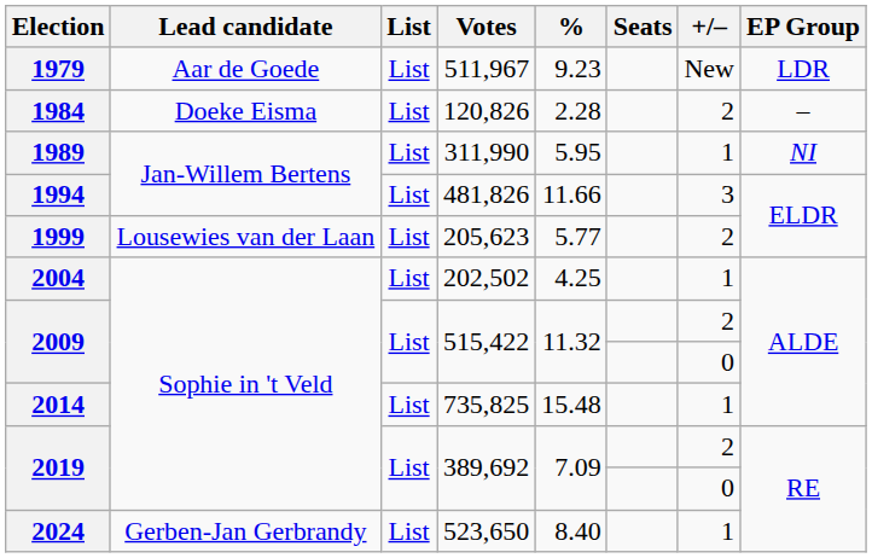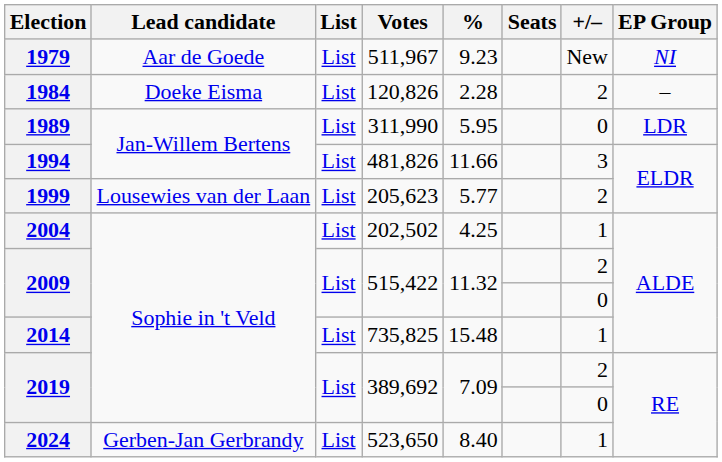1979 | EP Group: LDR -> NI
1989 | +/–: 1 -> 0
1989 | EP Group: NI -> LDR
